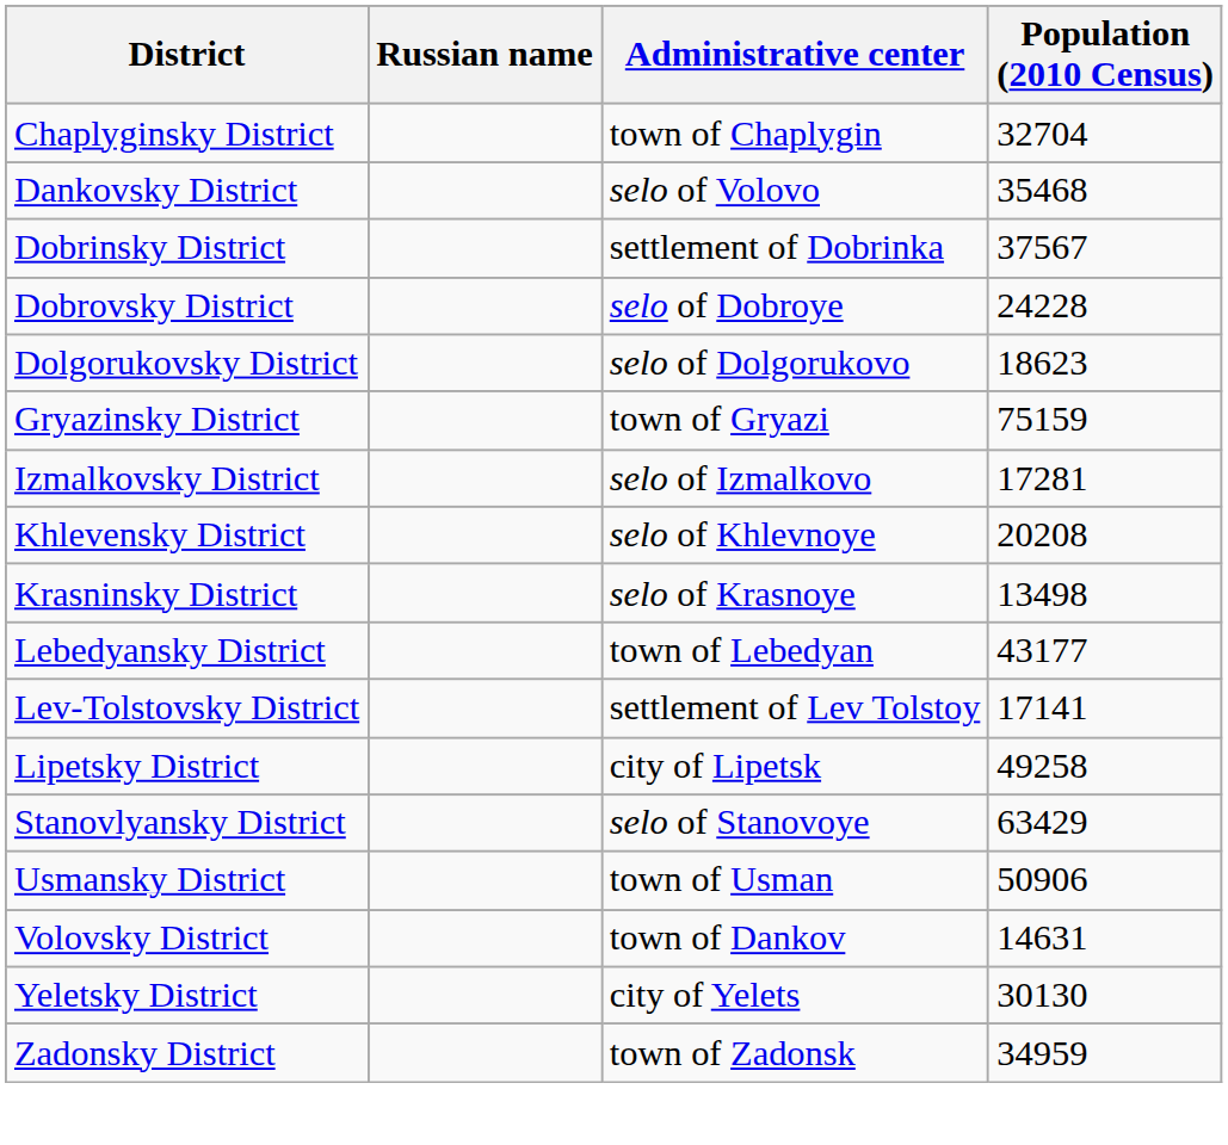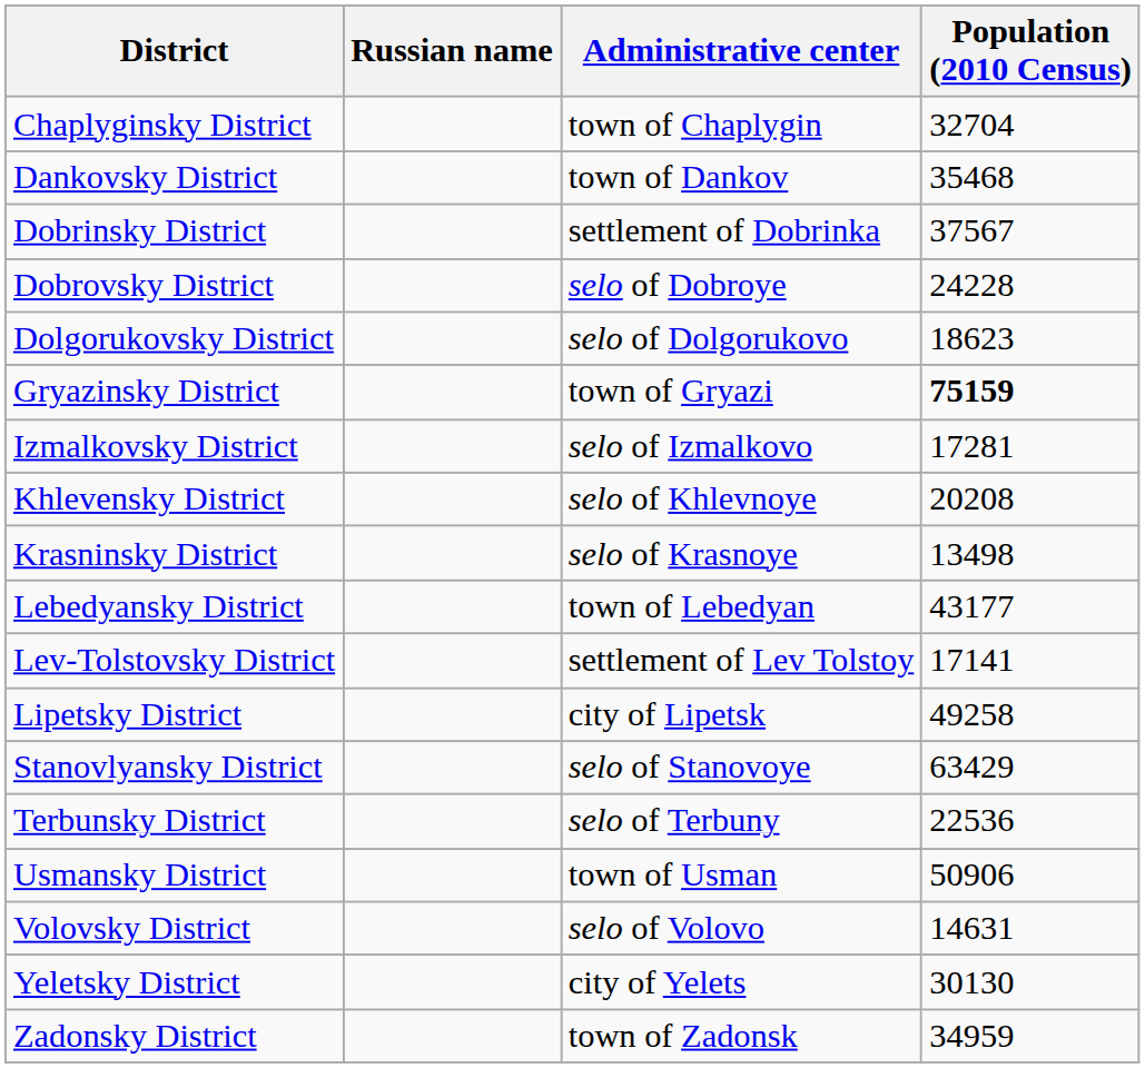Dankovsky District | Administrative center: selo of Volovo -> town of Dankov
Gryazinsky District | Population (2010 Census): normal -> bold
+ row: Terbunsky District | selo of Terbuny | 22536
Volovsky District | Administrative center: town of Dankov -> selo of Volovo
